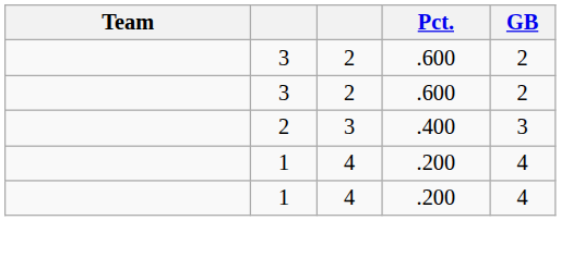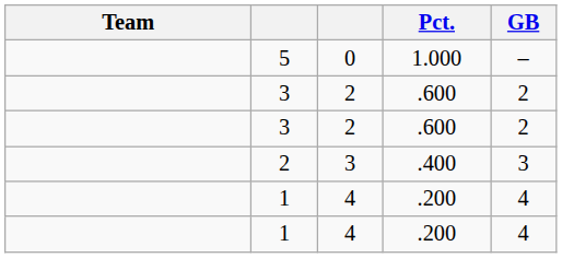+ row: 5 | 0 | 1.000 | –
